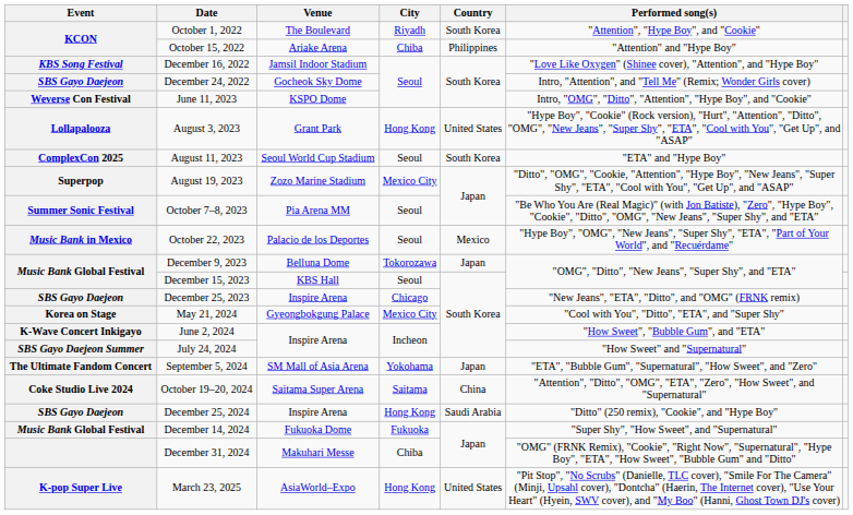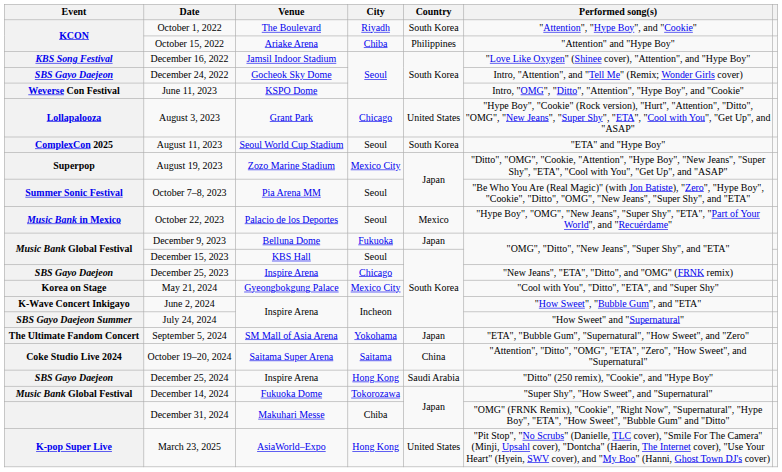August 3, 2023 | City: Hong Kong -> Chicago
December 9, 2023 | City: Tokorozawa -> Fukuoka
December 14, 2024 | City: Fukuoka -> Tokorozawa
